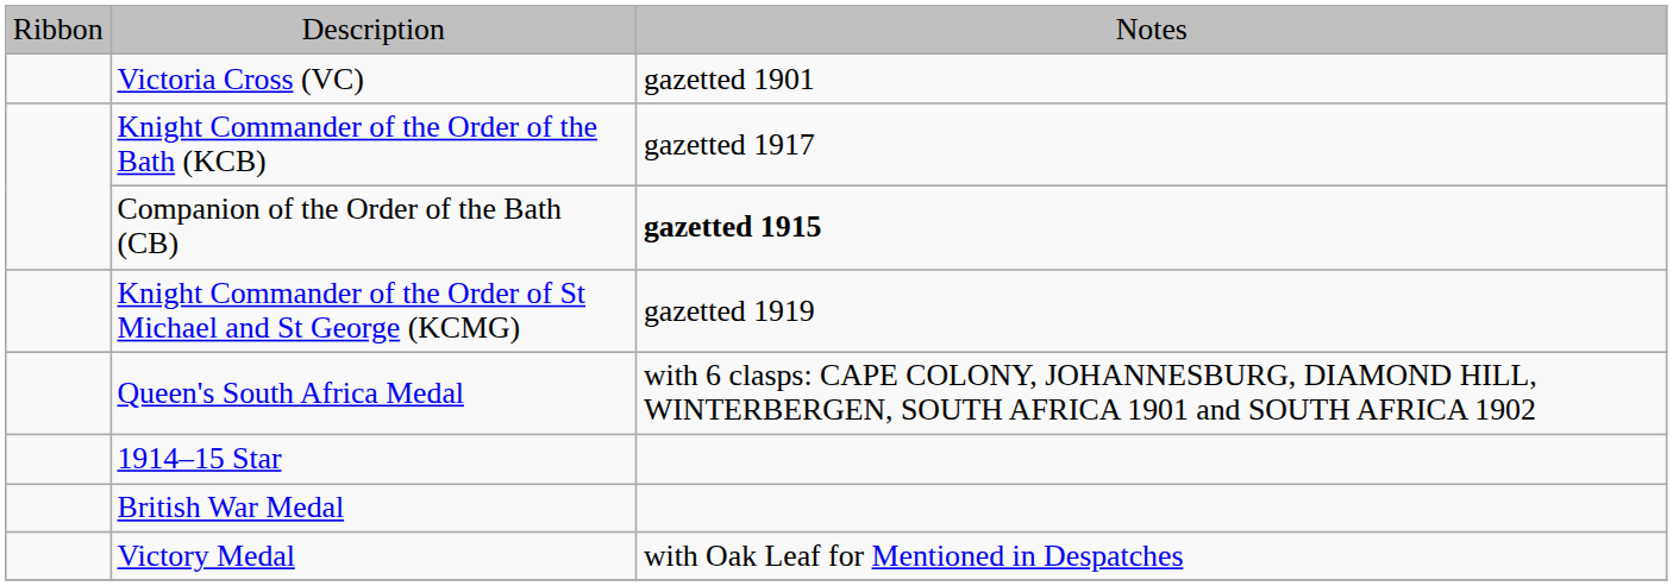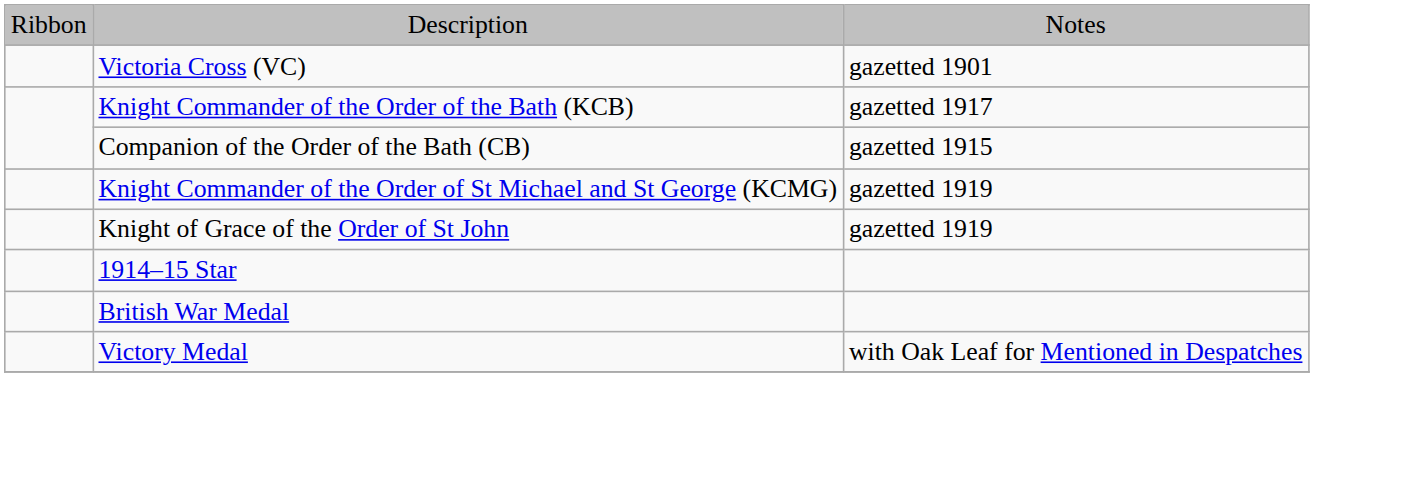Companion of the Order of the Bath (CB) | column 3: bold -> normal
+ row: Knight of Grace of the Order of St John | gazetted 1919
- row: Queen's South Africa Medal | with 6 clasps: CAPE COLONY, JOHANNESBURG, DIAMOND HILL, WINTERBERGEN, SOUTH AFRICA 1901 and SOUTH AFRICA 1902
